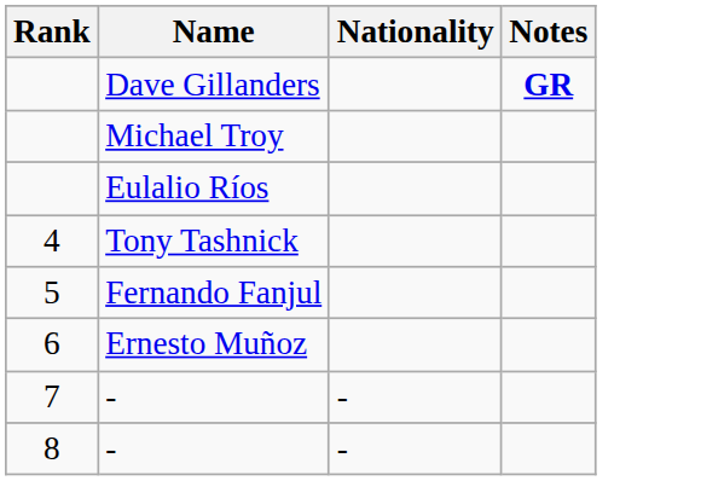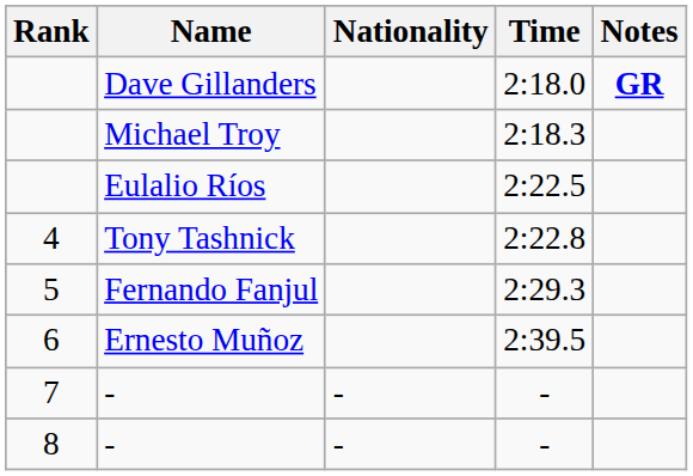+ column: Time | 2:18.0 | 2:18.3 | 2:22.5 | 2:22.8 | 2:29.3 | 2:39.5 | - | -
